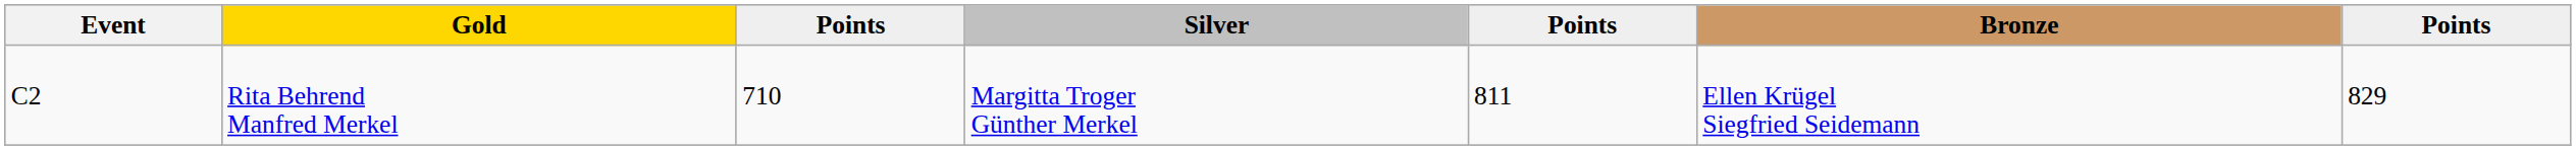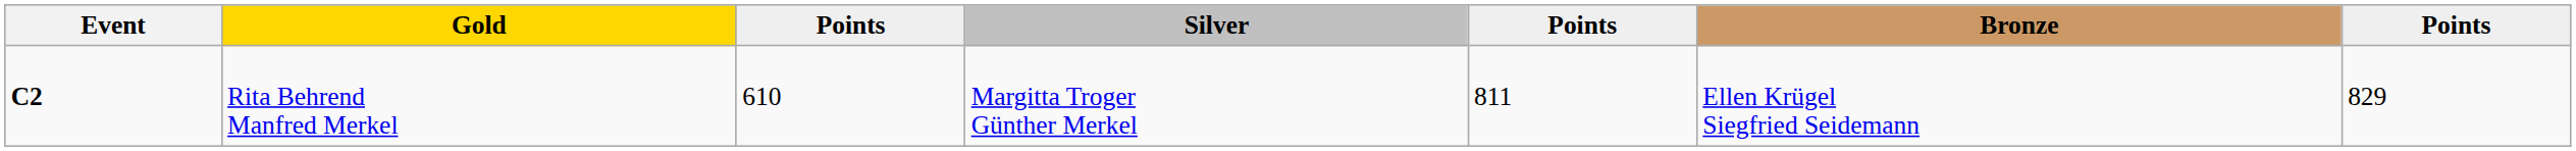Rita Behrend Manfred Merkel | Event: normal -> bold
Rita Behrend Manfred Merkel | column 3: 710 -> 610
